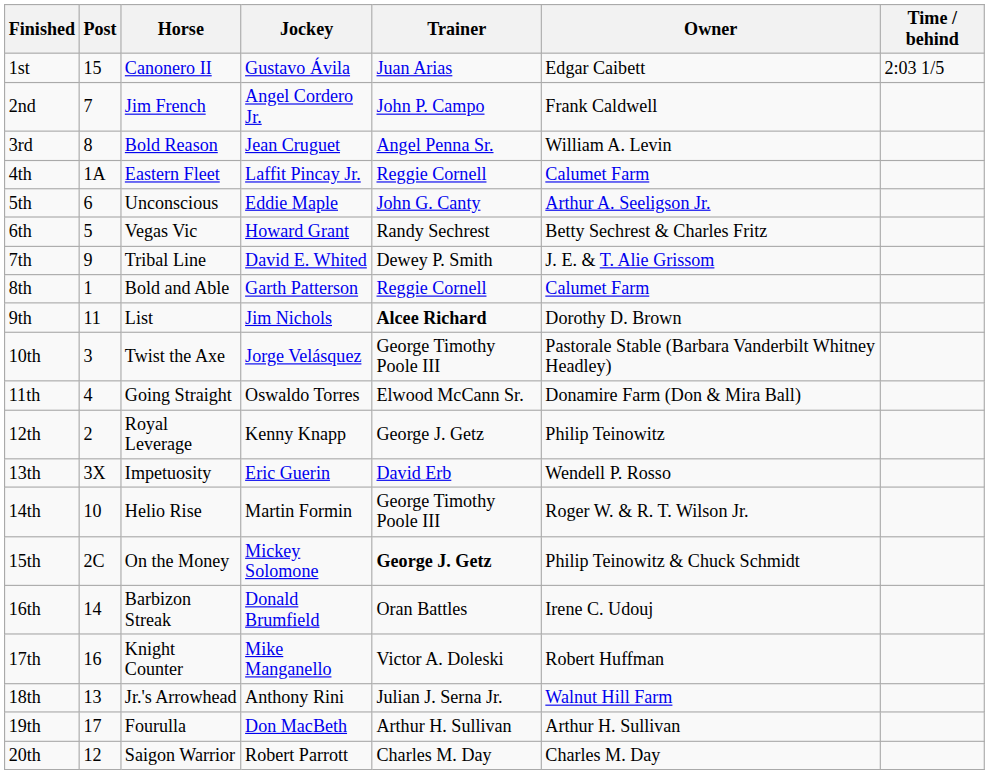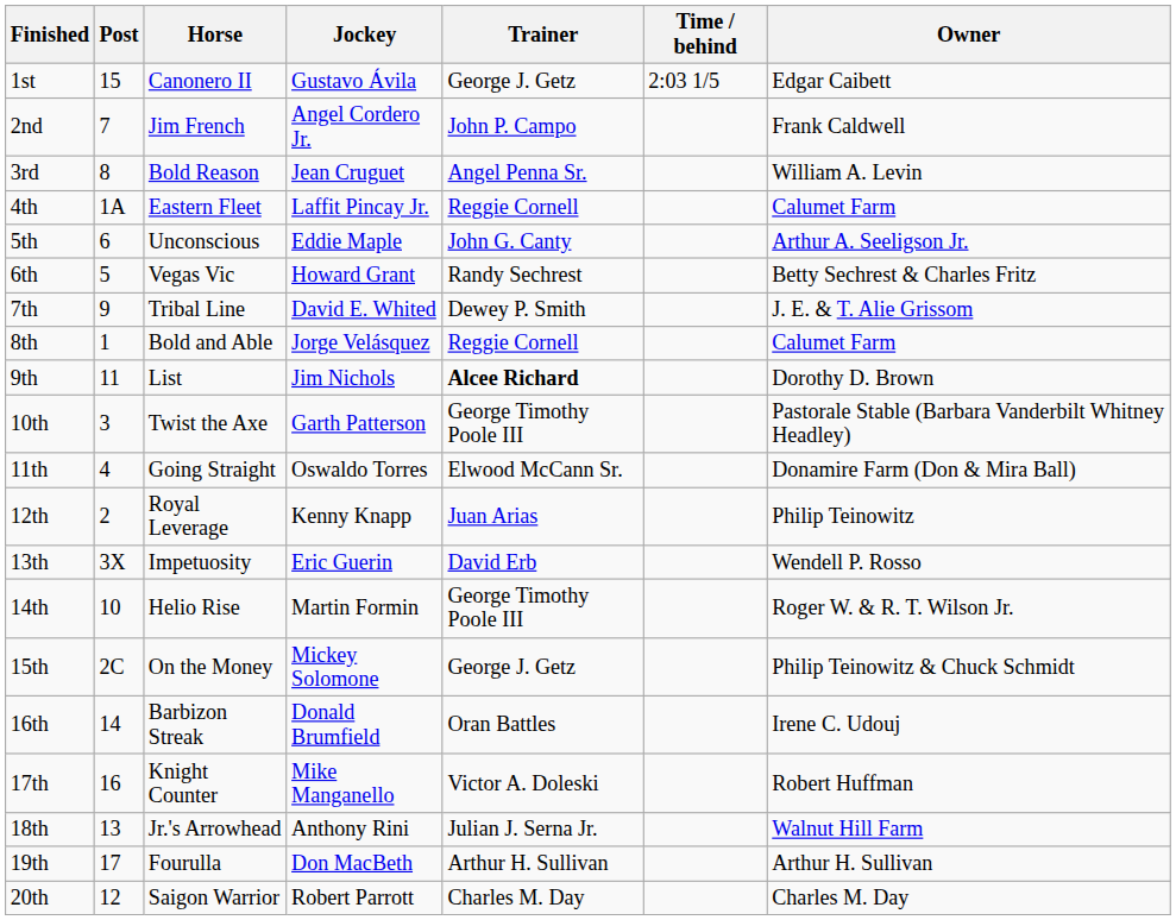columns swapped: Owner <-> Time / behind
1st | Trainer: Juan Arias -> George J. Getz
8th | Jockey: Garth Patterson -> Jorge Velásquez
10th | Jockey: Jorge Velásquez -> Garth Patterson
12th | Trainer: George J. Getz -> Juan Arias
15th | Trainer: bold -> normal
